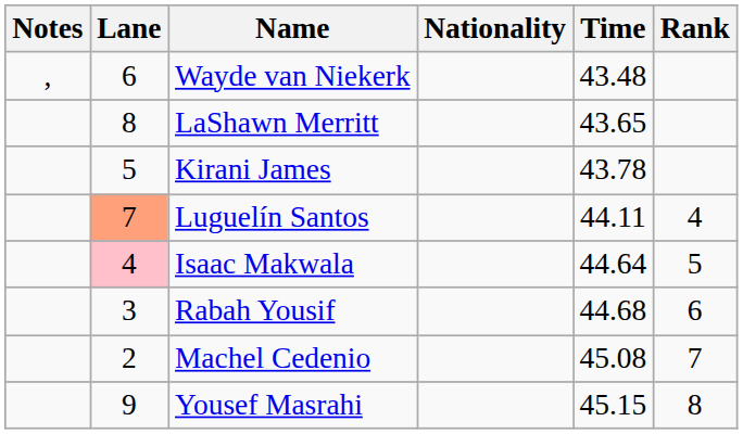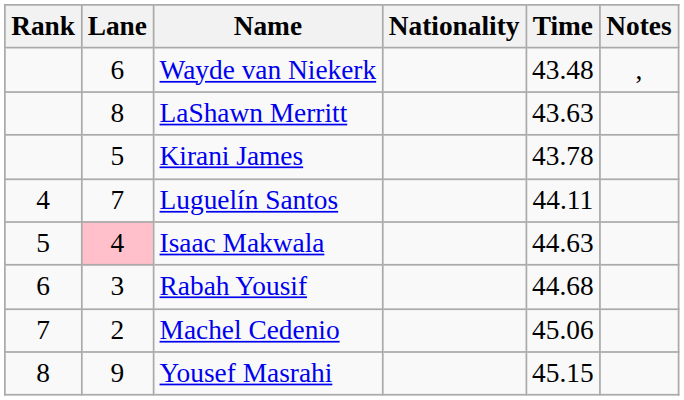columns swapped: Rank <-> Notes
LaShawn Merritt | Time: 43.65 -> 43.63
Luguelín Santos | Lane: lightsalmon background -> no background
Isaac Makwala | Time: 44.64 -> 44.63
Machel Cedenio | Time: 45.08 -> 45.06
